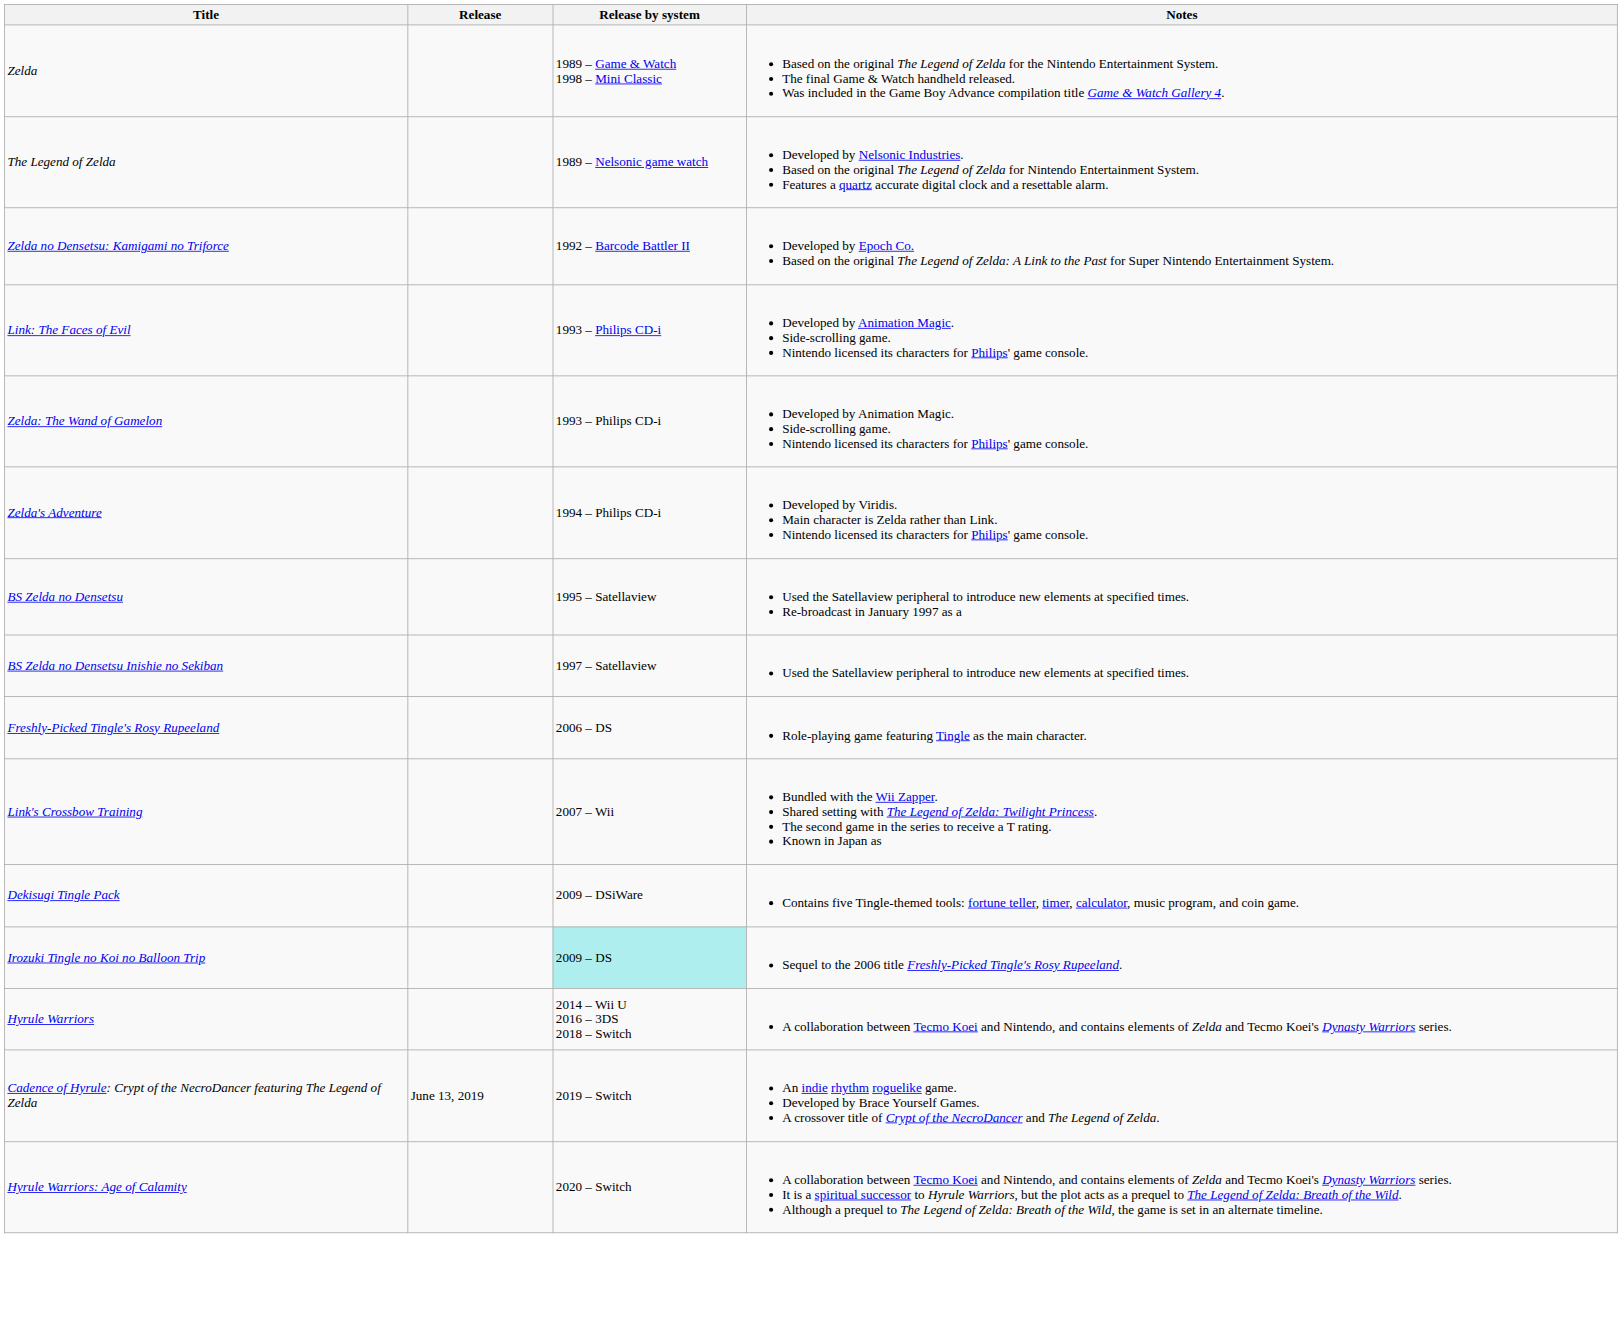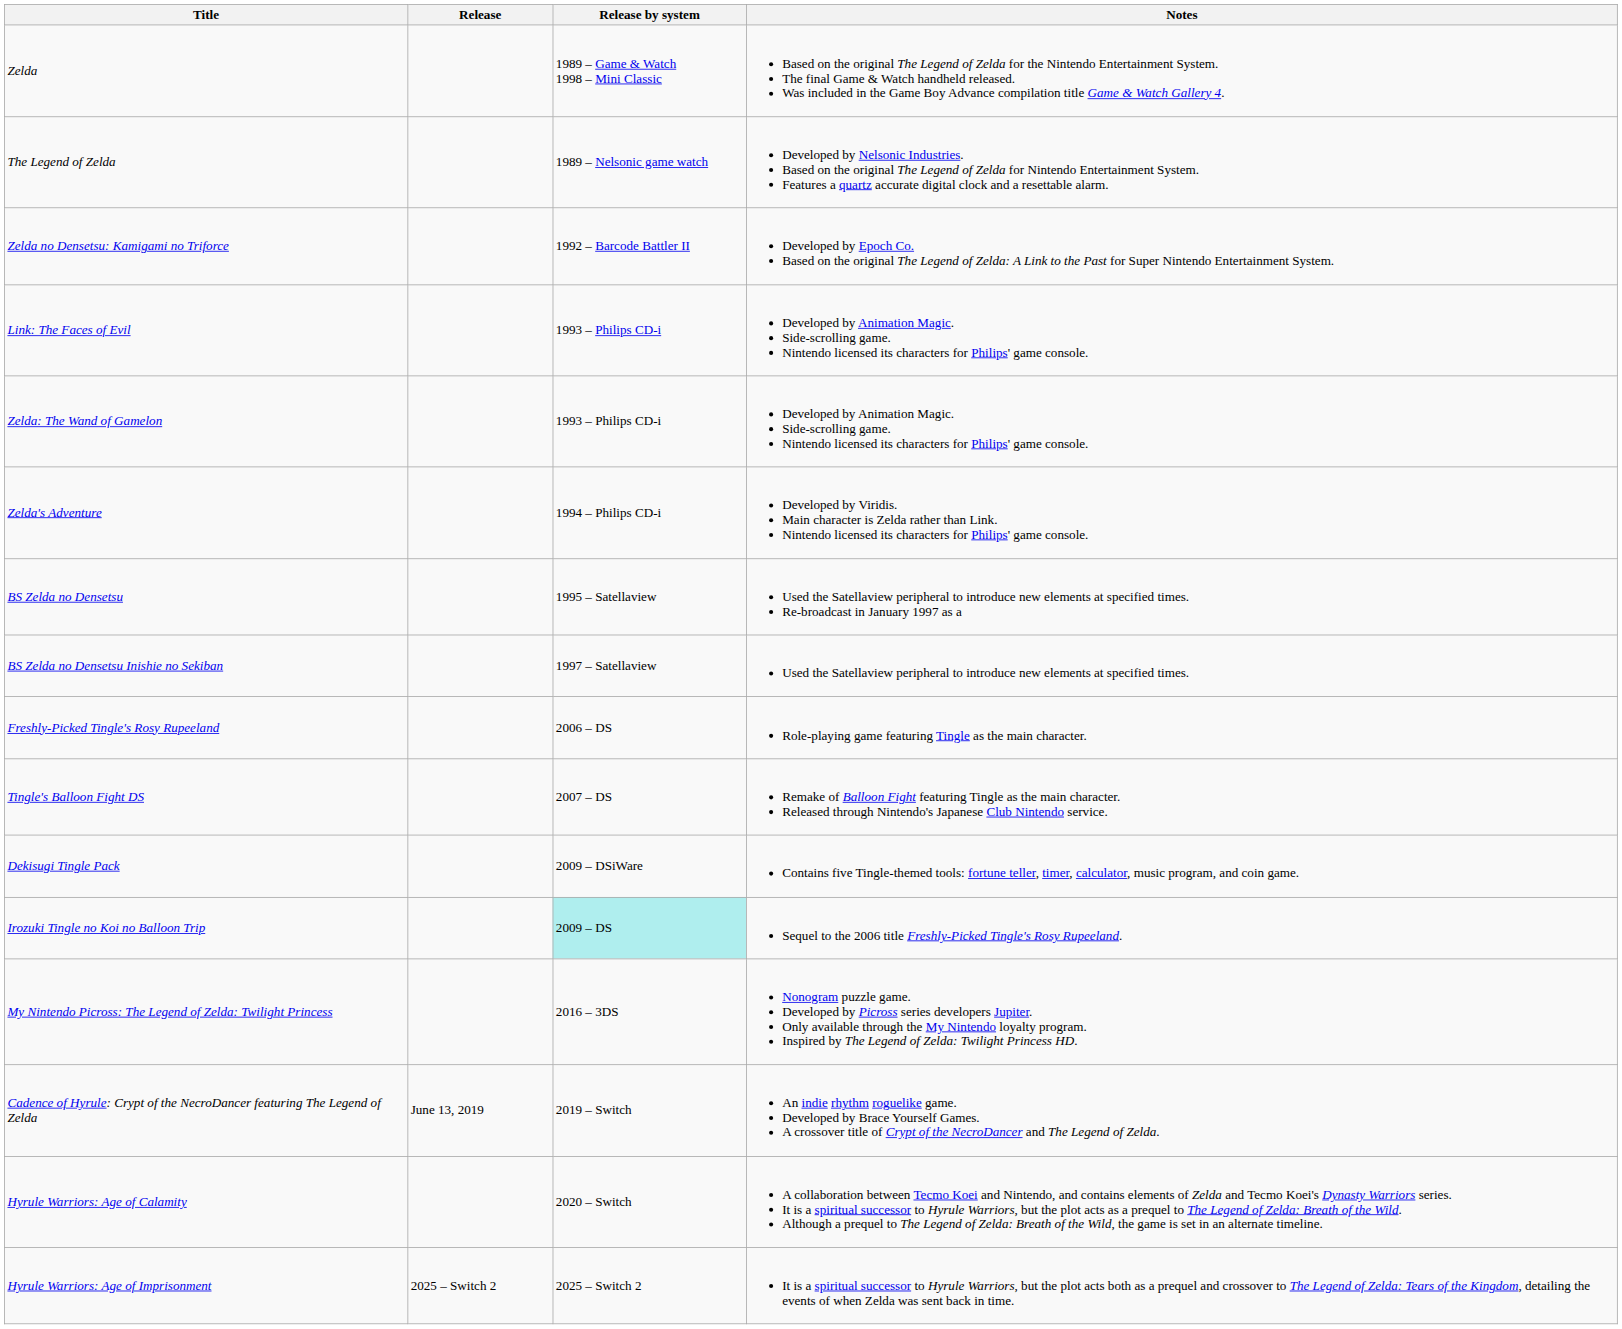+ row: Tingle's Balloon Fight DS | 2007 – DS | Remake of Balloon Fight featuring Tingle as the main character. Released through Nintendo's Japanese Club Nintendo service.
- row: Link's Crossbow Training | 2007 – Wii | Bundled with the Wii Zapper. Shared setting with The Legend of Zelda: Twilight Princess. The second game in the series to receive a T rating. Known in Japan as
- row: Hyrule Warriors | 2014 – Wii U 2016 – 3DS 2018 – Switch | A collaboration between Tecmo Koei and Nintendo, and contains elements of Zelda and Tecmo Koei's Dynasty Warriors series.
+ row: My Nintendo Picross: The Legend of Zelda: Twilight Princess | 2016 – 3DS | Nonogram puzzle game. Developed by Picross series developers Jupiter. Only available through the My Nintendo loyalty program. Inspired by The Legend of Zelda: Twilight Princess HD.
+ row: Hyrule Warriors: Age of Imprisonment | 2025 – Switch 2 | 2025 – Switch 2 | It is a spiritual successor to Hyrule Warriors, but the plot acts both as a prequel and crossover to The Legend of Zelda: Tears of the Kingdom, detailing the events of when Zelda was sent back in time.
